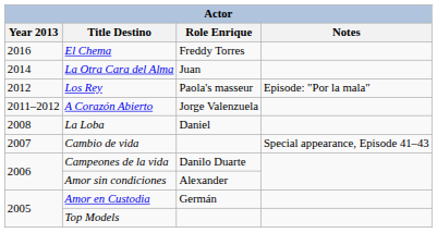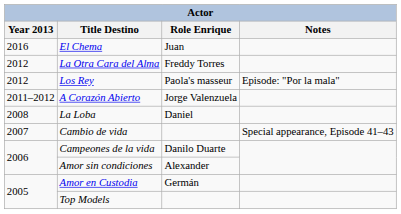El Chema | Role Enrique: Freddy Torres -> Juan
La Otra Cara del Alma | Year 2013: 2014 -> 2012
La Otra Cara del Alma | Role Enrique: Juan -> Freddy Torres
